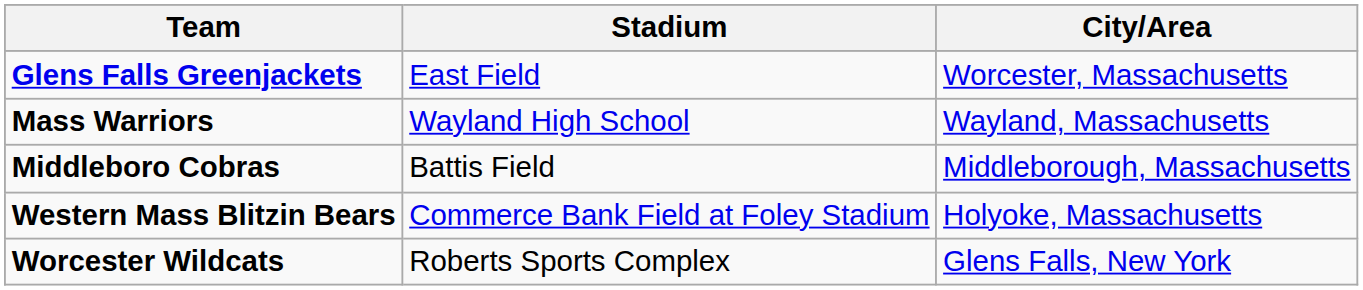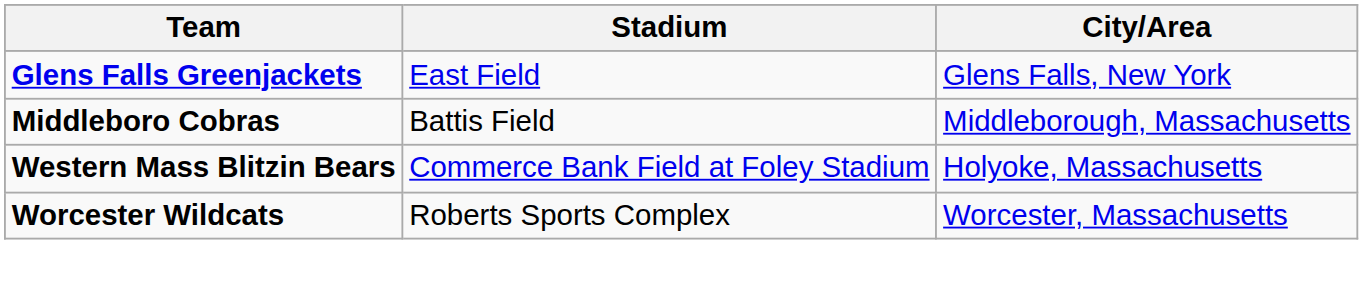Glens Falls Greenjackets | City/Area: Worcester, Massachusetts -> Glens Falls, New York
- row: Mass Warriors | Wayland High School | Wayland, Massachusetts
Worcester Wildcats | City/Area: Glens Falls, New York -> Worcester, Massachusetts
